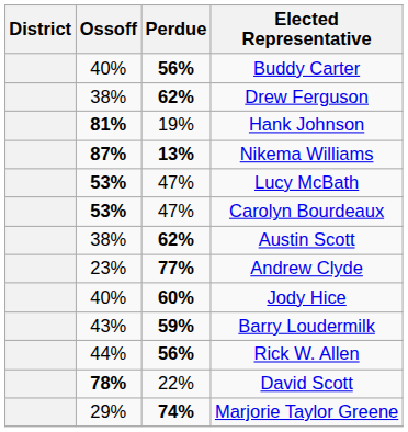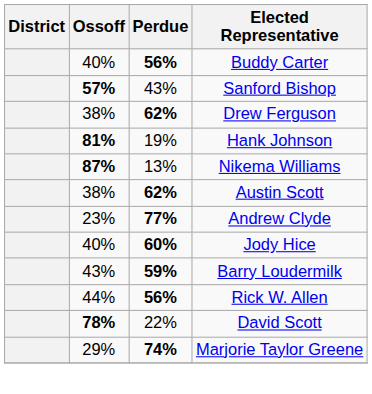+ row: 57% | 43% | Sanford Bishop
Nikema Williams | Perdue: bold -> normal
- row: 53% | 47% | Lucy McBath
- row: 53% | 47% | Carolyn Bourdeaux
